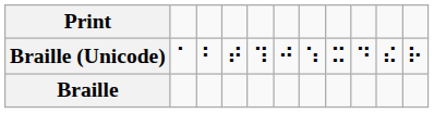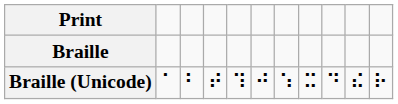rows swapped: Braille <-> Braille (Unicode)
